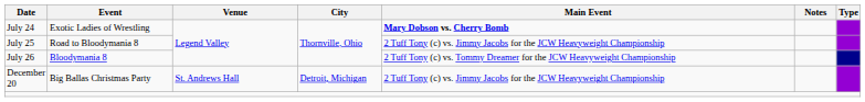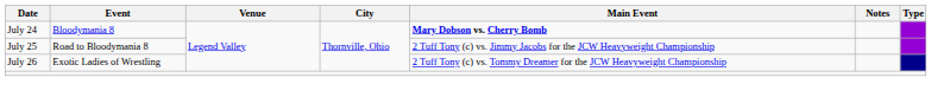July 24 | Event: Exotic Ladies of Wrestling -> Bloodymania 8
July 26 | Event: Bloodymania 8 -> Exotic Ladies of Wrestling
- row: December 20 | Big Ballas Christmas Party | St. Andrews Hall | Detroit, Michigan | 2 Tuff Tony (c) vs. Jimmy Jacobs for the JCW Heavyweight Championship
